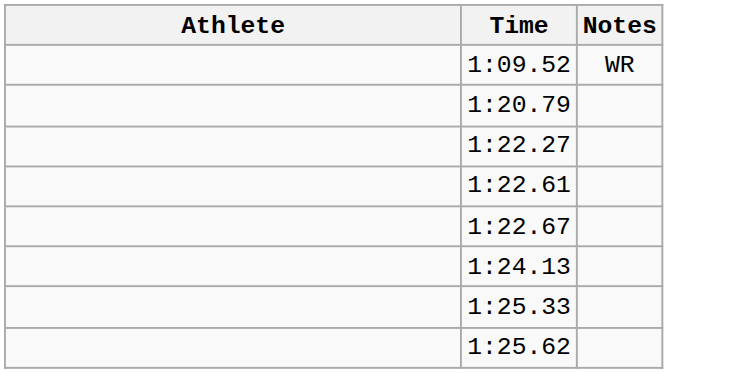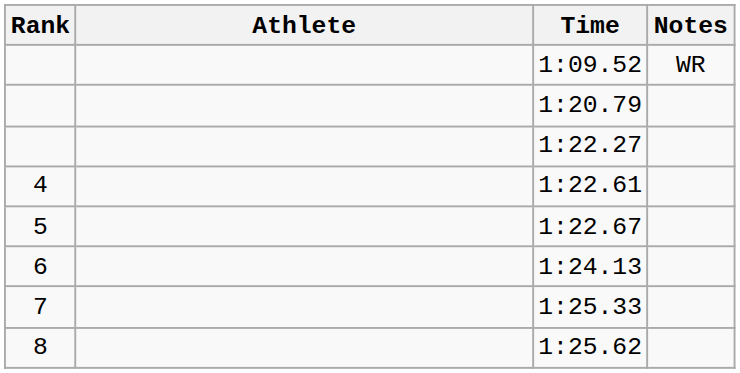+ column: Rank | 4 | 5 | 6 | 7 | 8
